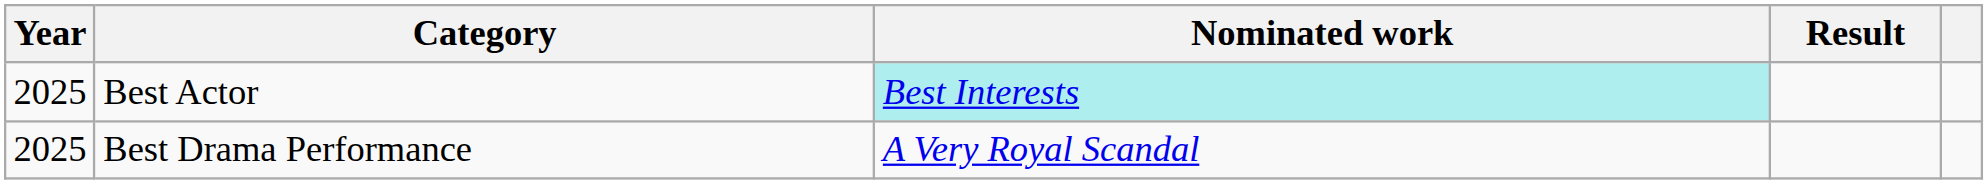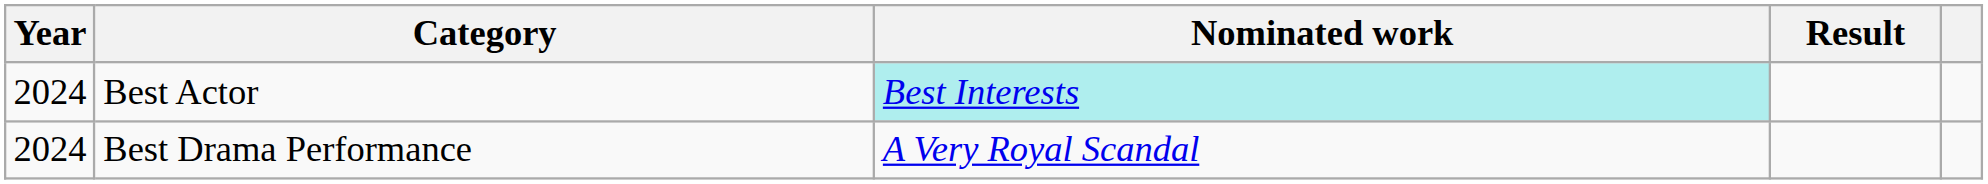Best Actor | Year: 2025 -> 2024
Best Drama Performance | Year: 2025 -> 2024
